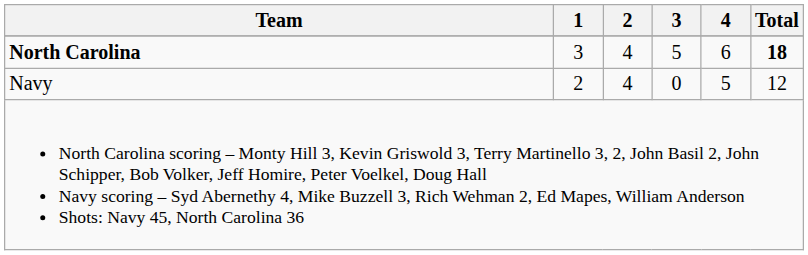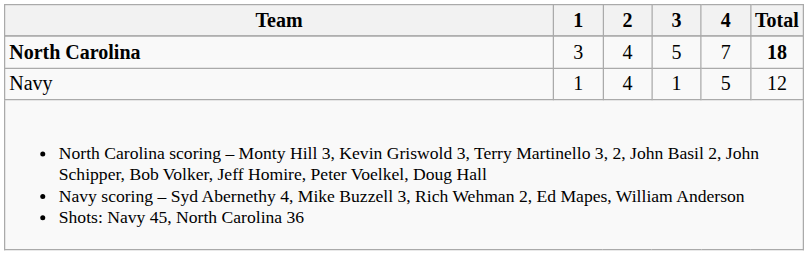North Carolina | 4: 6 -> 7
Navy | 1: 2 -> 1
Navy | 3: 0 -> 1
